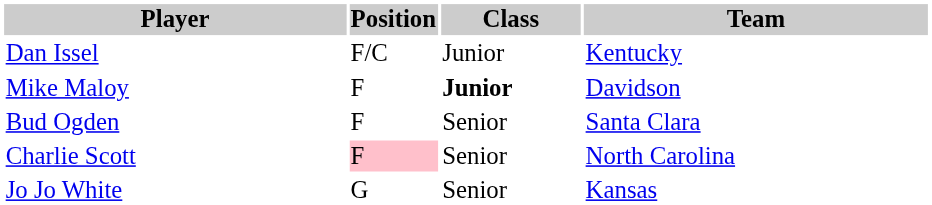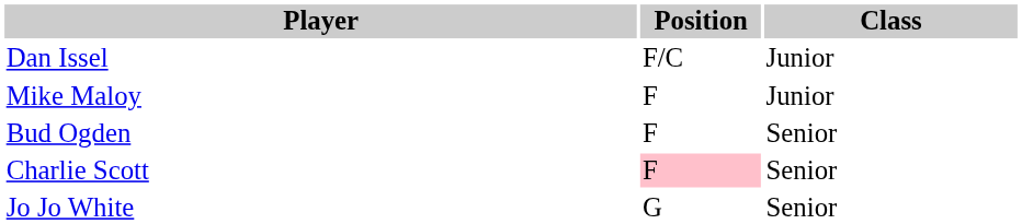- column: Team | Kentucky | Davidson | Santa Clara | North Carolina | Kansas
Mike Maloy | Class: bold -> normal
